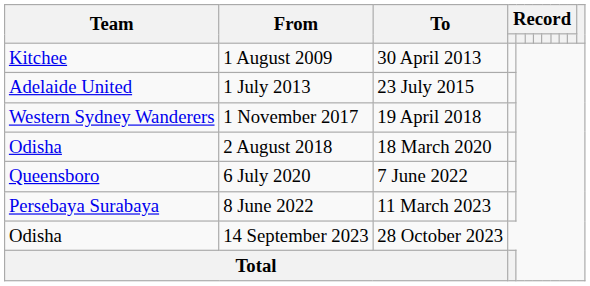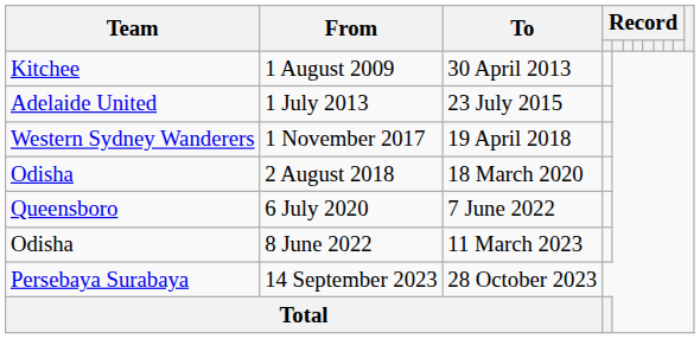8 June 2022 | Team: Persebaya Surabaya -> Odisha
14 September 2023 | Team: Odisha -> Persebaya Surabaya
